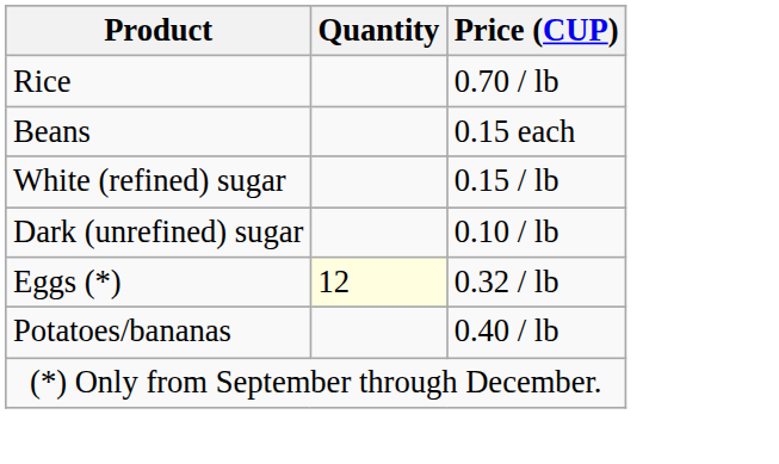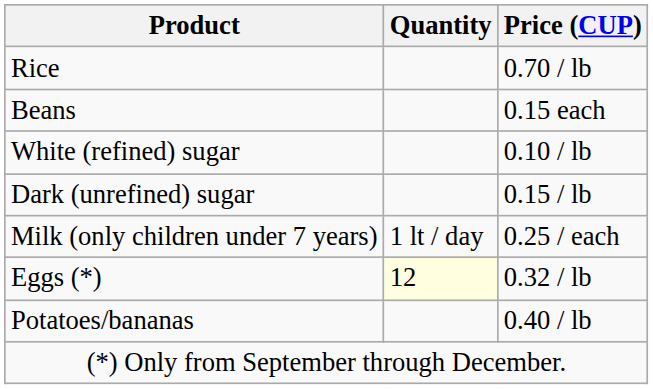White (refined) sugar | Price (CUP): 0.15 / lb -> 0.10 / lb
Dark (unrefined) sugar | Price (CUP): 0.10 / lb -> 0.15 / lb
+ row: Milk (only children under 7 years) | 1 lt / day | 0.25 / each
